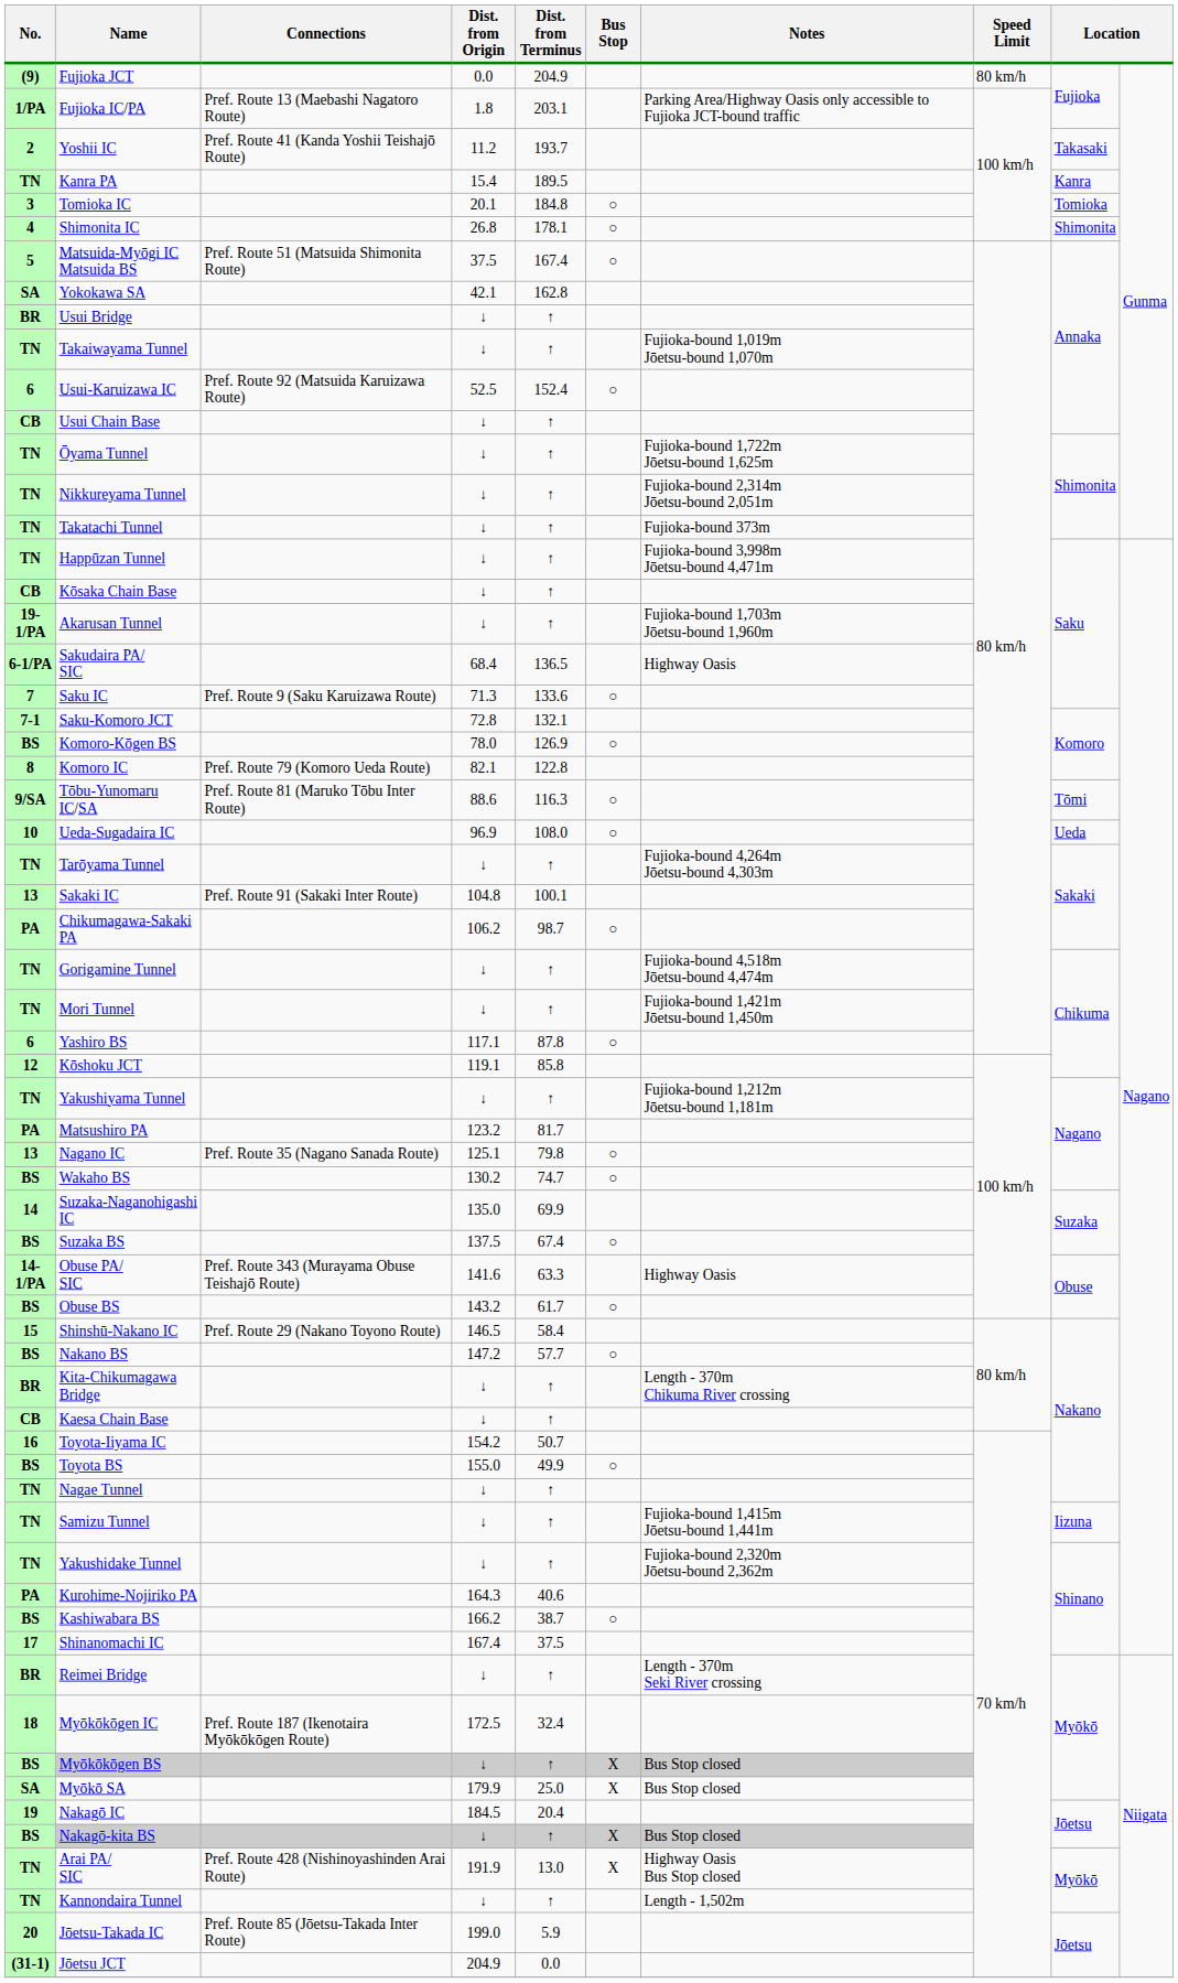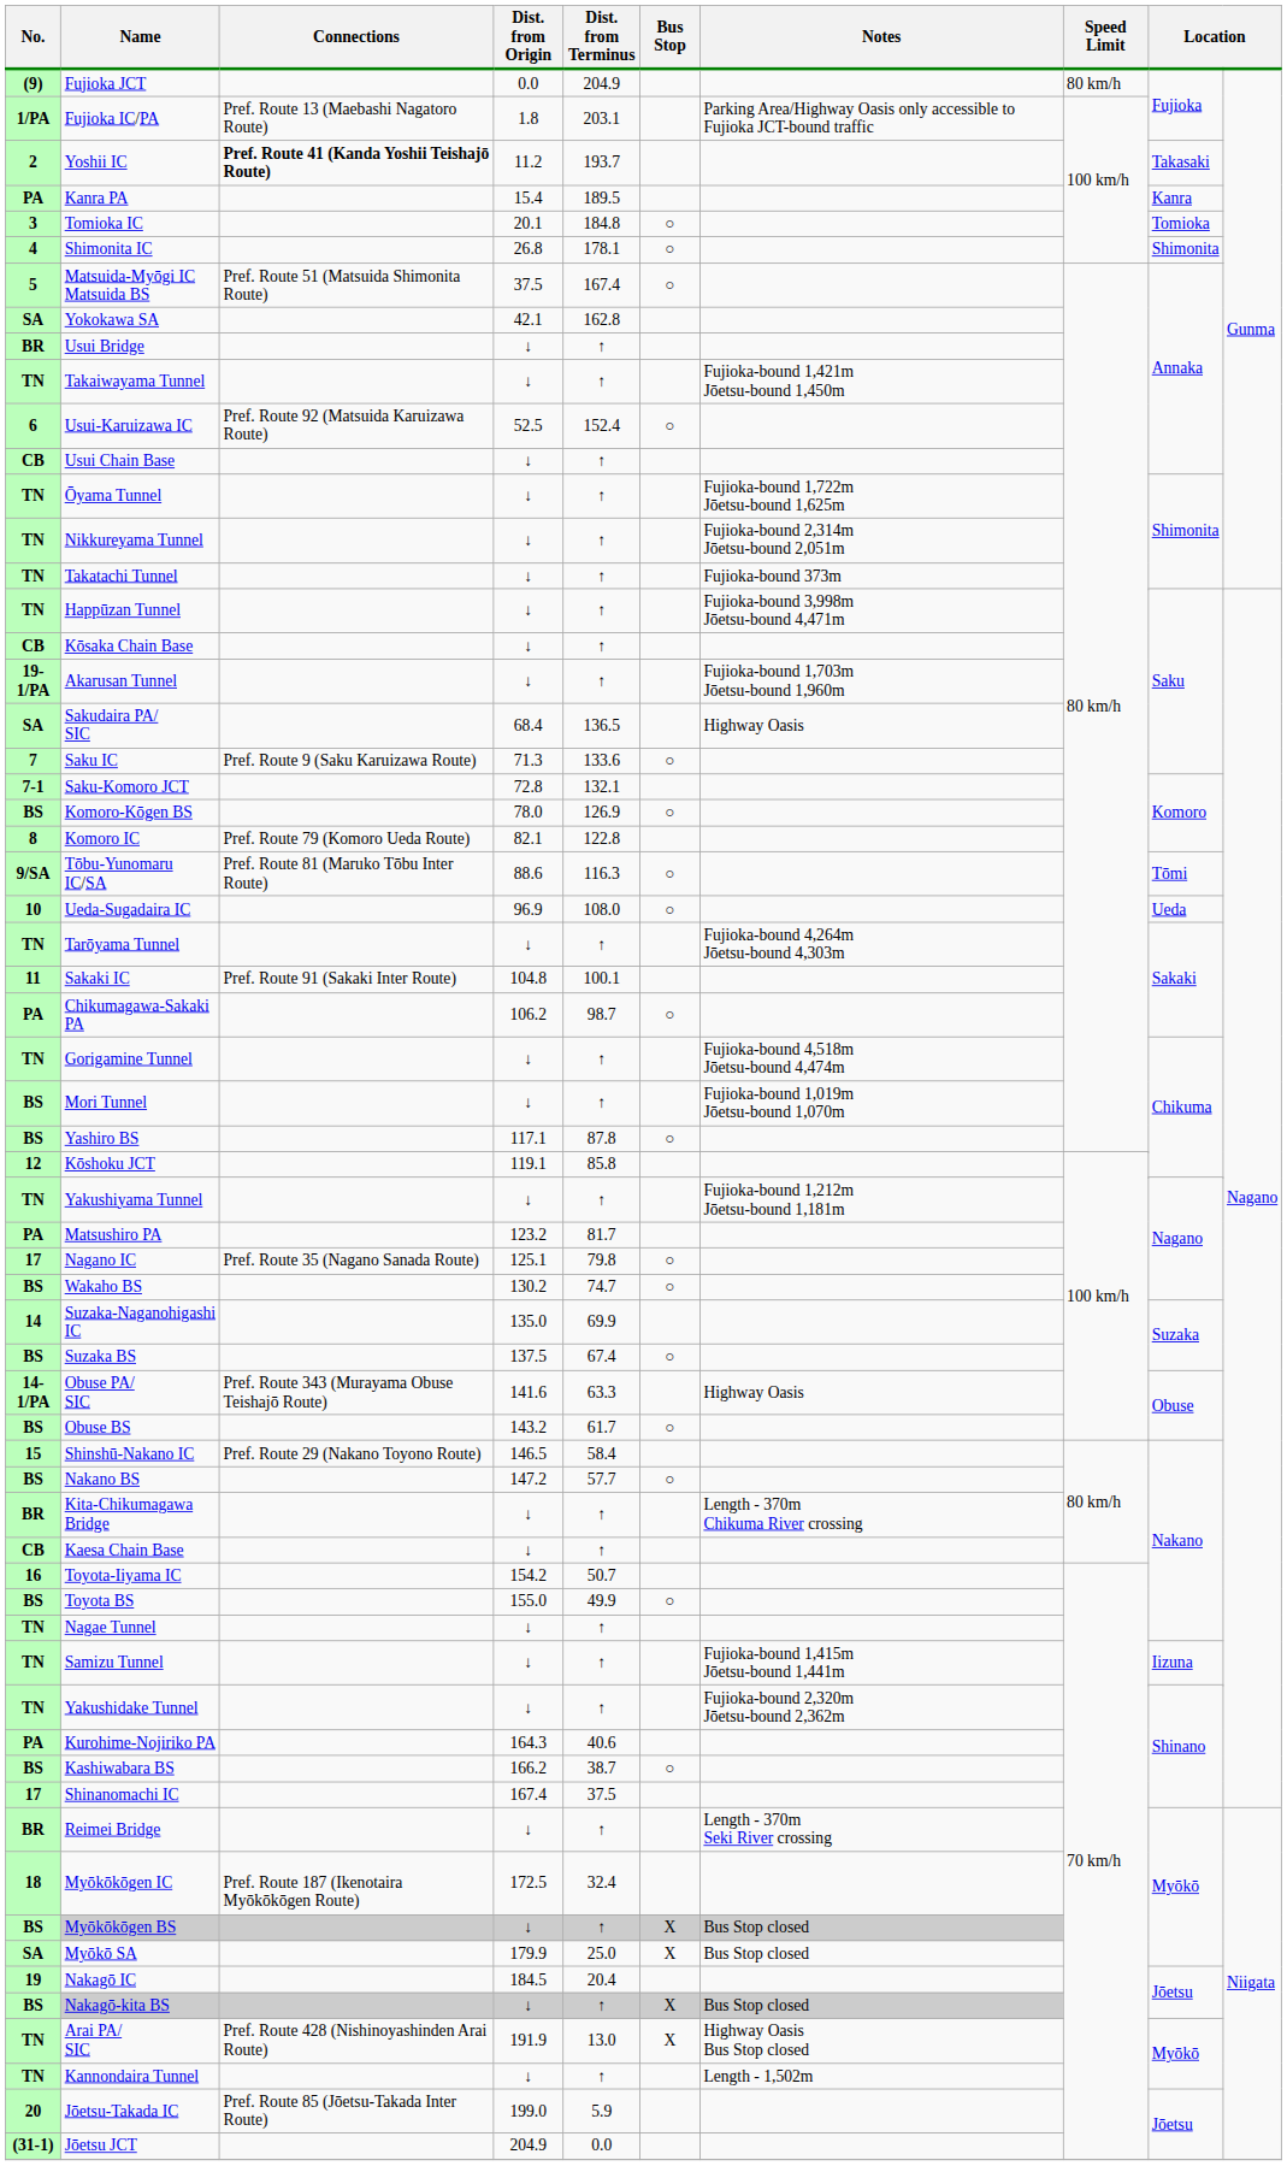Yoshii IC | Connections: normal -> bold
Kanra PA | No.: TN -> PA
Takaiwayama Tunnel | Notes: Fujioka-bound 1,019m Jōetsu-bound 1,070m -> Fujioka-bound 1,421m Jōetsu-bound 1,450m
Sakudaira PA/ SIC | No.: 6-1/PA -> SA
Sakaki IC | No.: 13 -> 11
Mori Tunnel | No.: TN -> BS
Mori Tunnel | Notes: Fujioka-bound 1,421m Jōetsu-bound 1,450m -> Fujioka-bound 1,019m Jōetsu-bound 1,070m
Yashiro BS | No.: 6 -> BS
Nagano IC | No.: 13 -> 17
